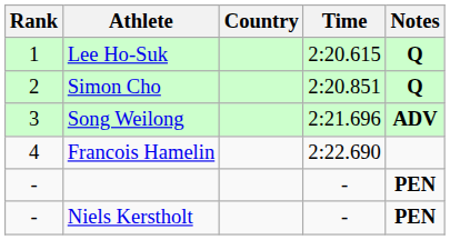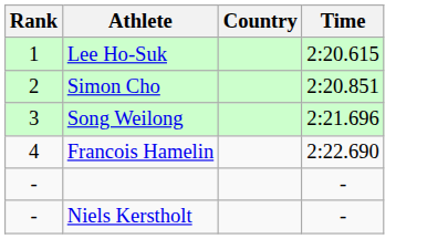- column: Notes | Q | Q | ADV | PEN | PEN
